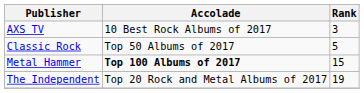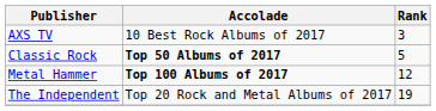Classic Rock | Accolade: normal -> bold
Metal Hammer | Rank: 15 -> 12
